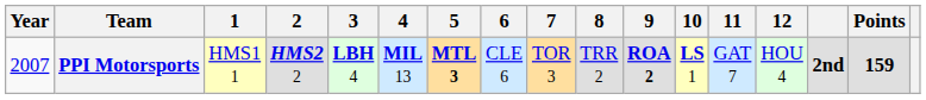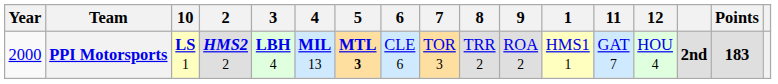columns swapped: 1 <-> 10
PPI Motorsports | Year: 2007 -> 2000
PPI Motorsports | 9: bold -> normal
PPI Motorsports | Points: 159 -> 183
